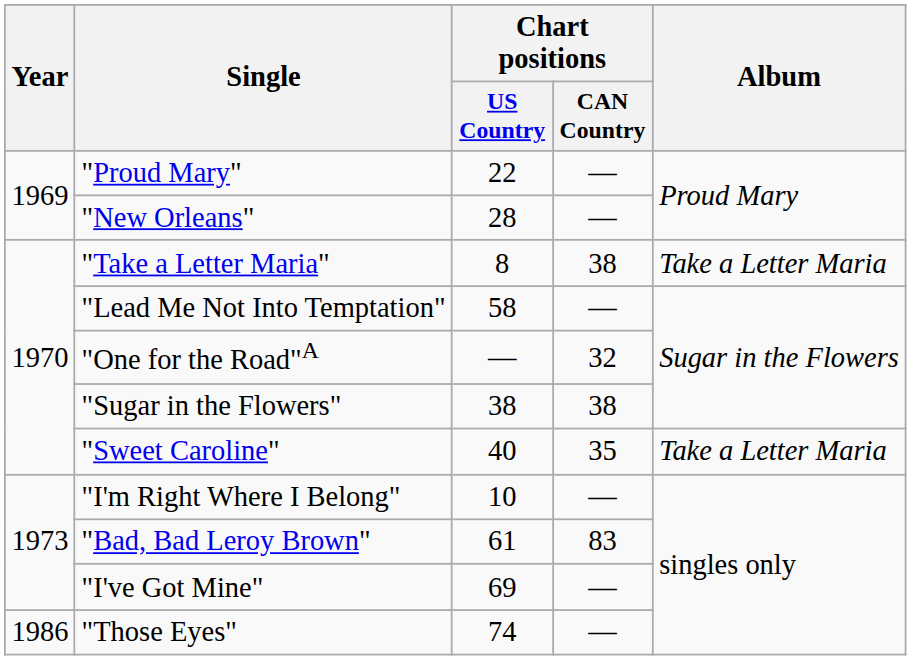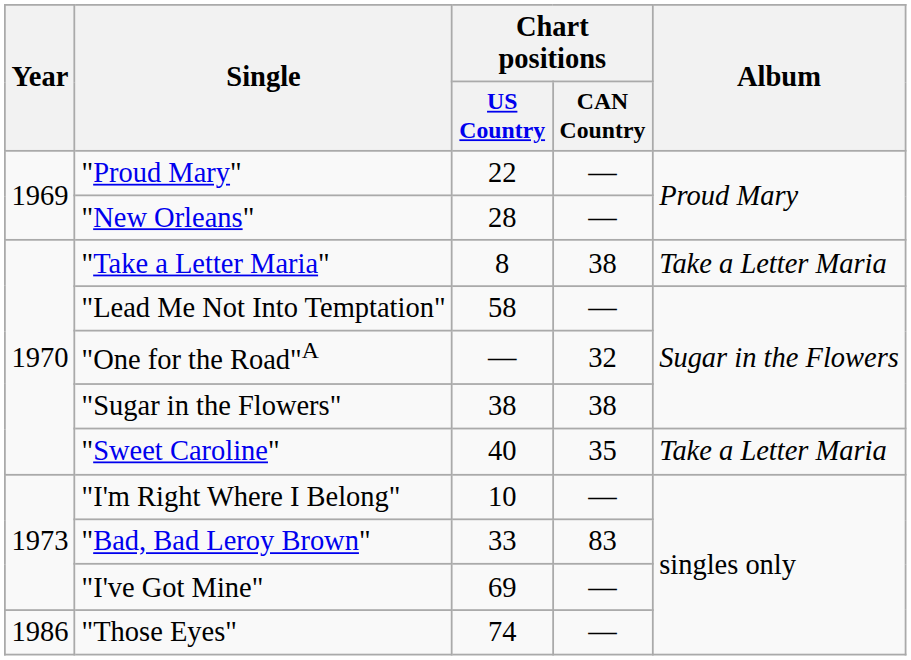"Bad, Bad Leroy Brown" | Chart positions / US Country: 61 -> 33
